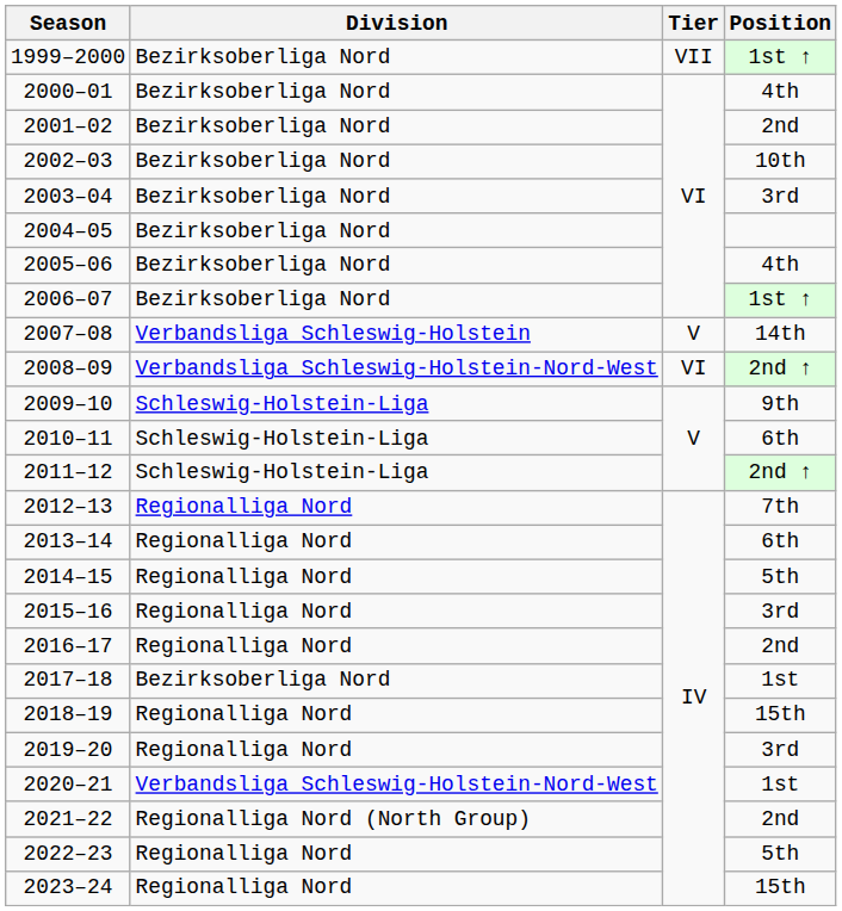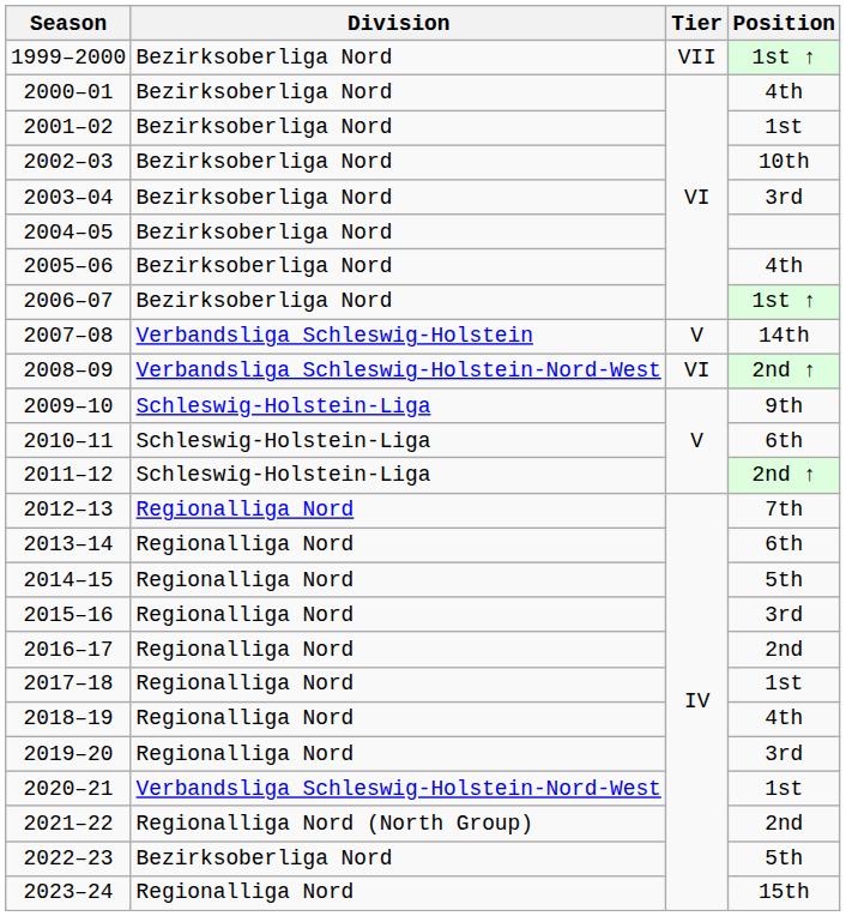2001–02 | Position: 2nd -> 1st
2017–18 | Division: Bezirksoberliga Nord -> Regionalliga Nord
2018–19 | Position: 15th -> 4th
2022–23 | Division: Regionalliga Nord -> Bezirksoberliga Nord
